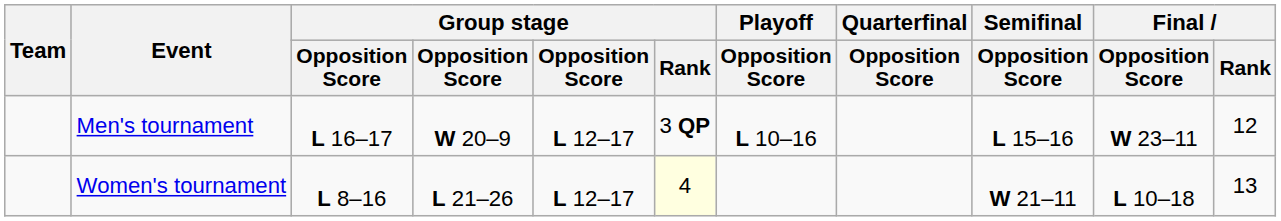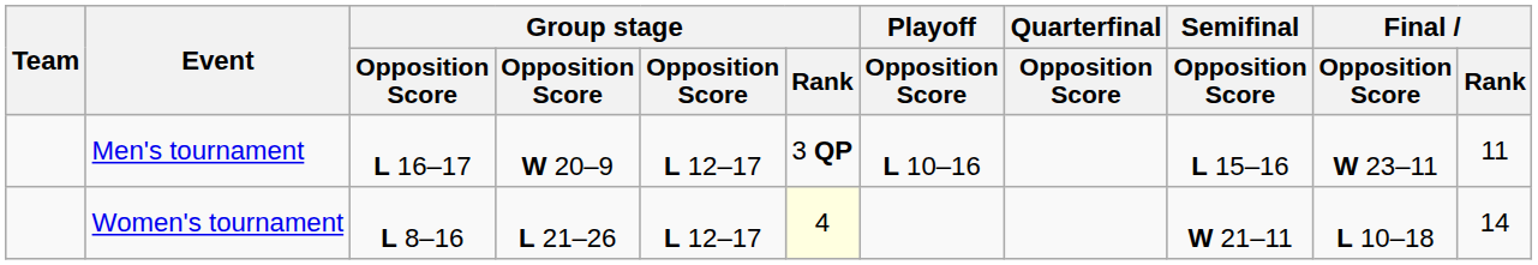Men's tournament | Final / Rank: 12 -> 11
Women's tournament | Final / Rank: 13 -> 14
